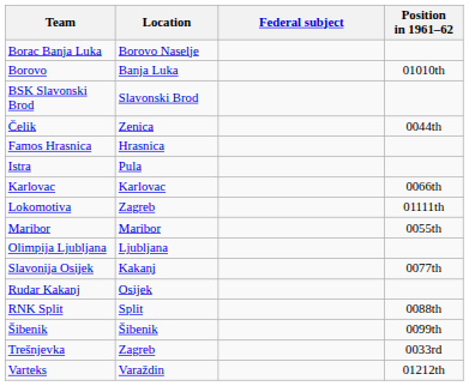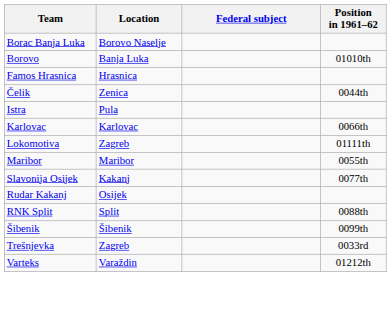- row: BSK Slavonski Brod | Slavonski Brod
rows swapped: Čelik <-> Famos Hrasnica
- row: Olimpija Ljubljana | Ljubljana
